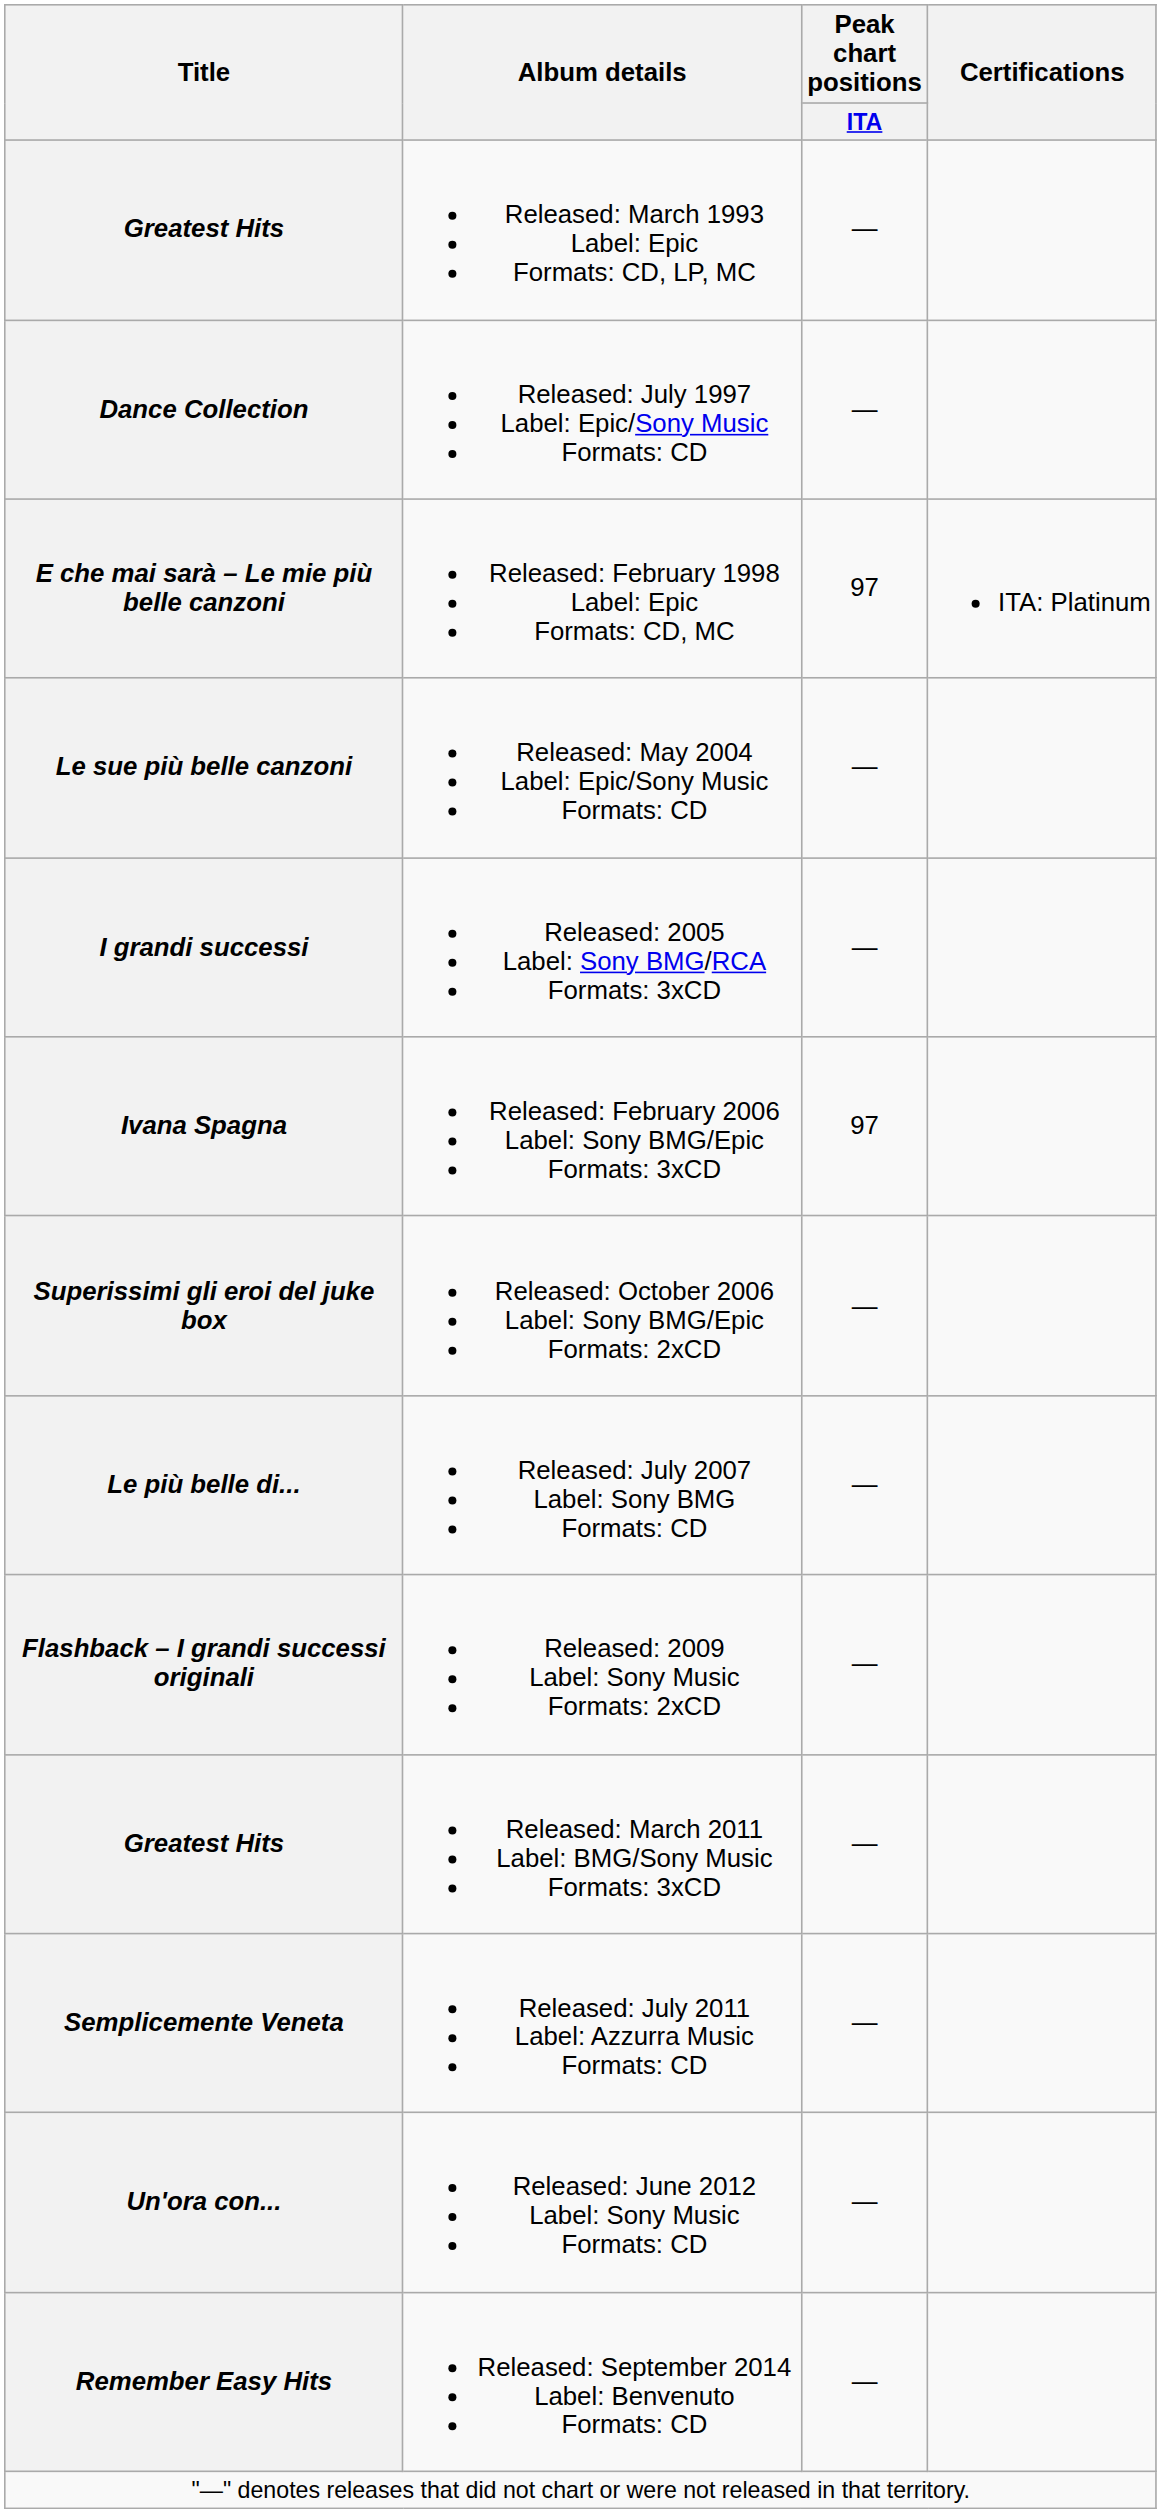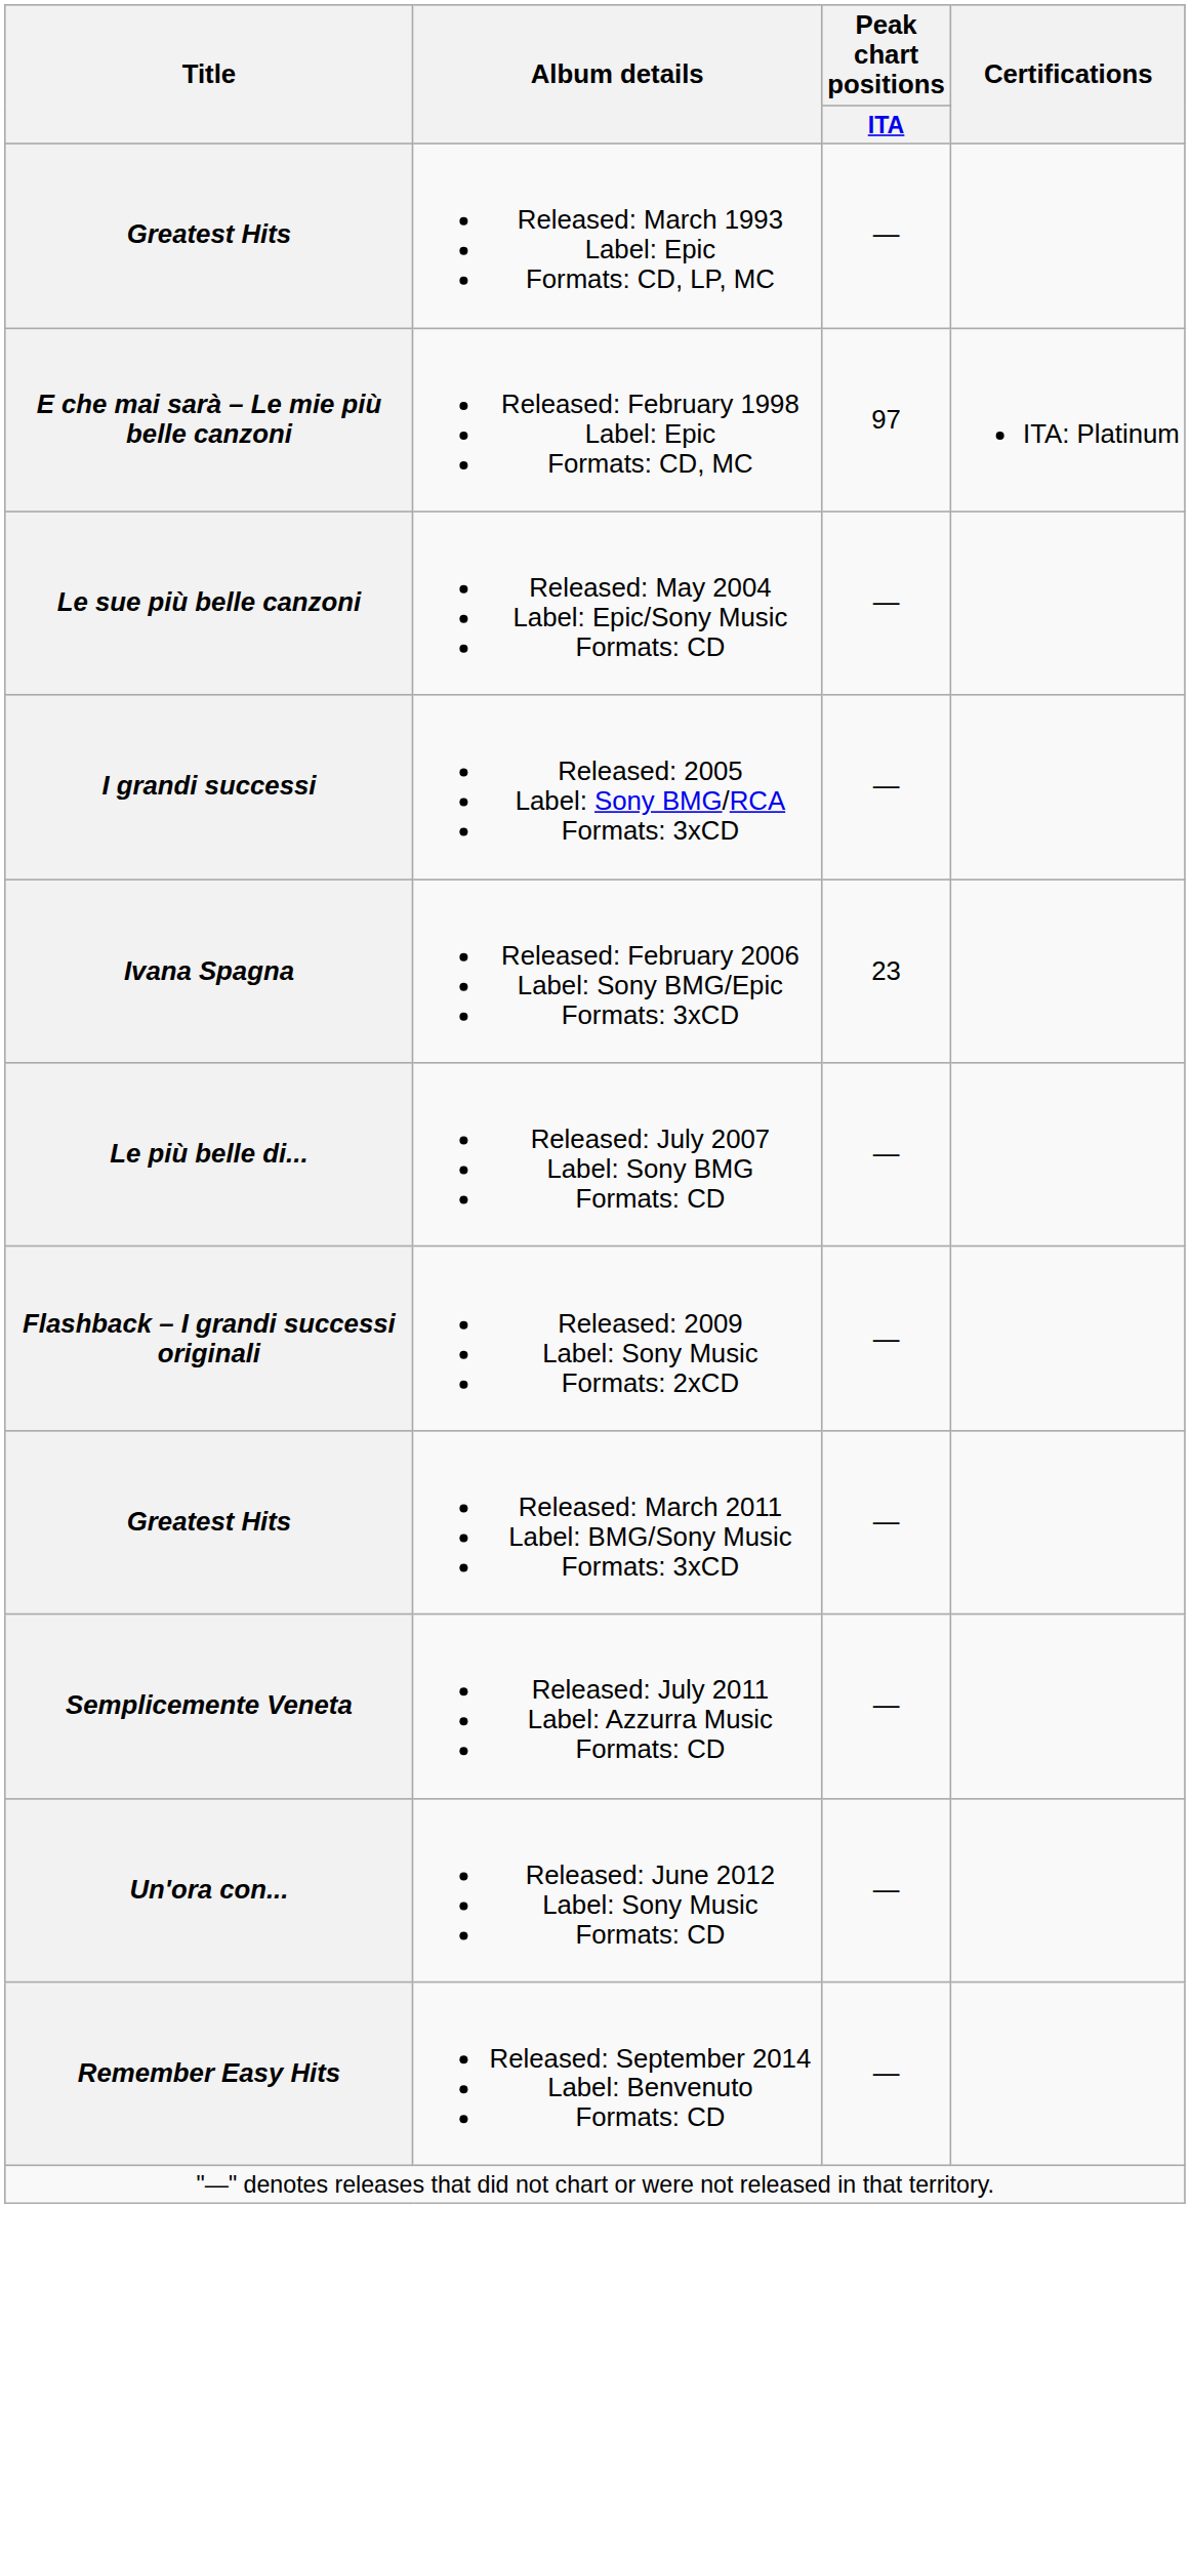- row: Dance Collection | Released: July 1997 Label: Epic/Sony Music Formats: CD | —
Released: February 2006 Label: Sony BMG/Epic Formats: 3xCD | Peak chart positions / ITA: 97 -> 23
- row: Superissimi gli eroi del juke box | Released: October 2006 Label: Sony BMG/Epic Formats: 2xCD | —
